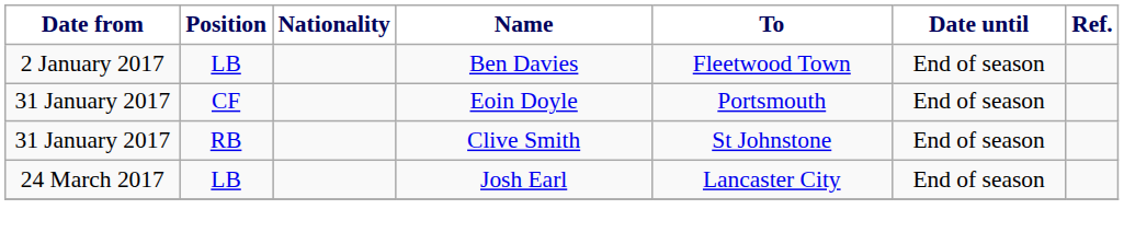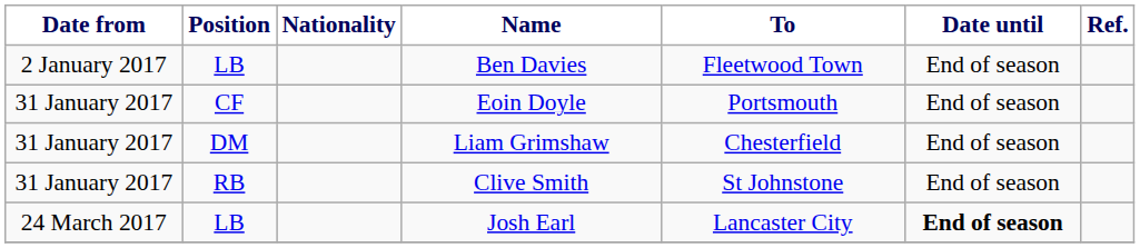+ row: 31 January 2017 | DM | Liam Grimshaw | Chesterfield | End of season
Josh Earl | Date until: normal -> bold
